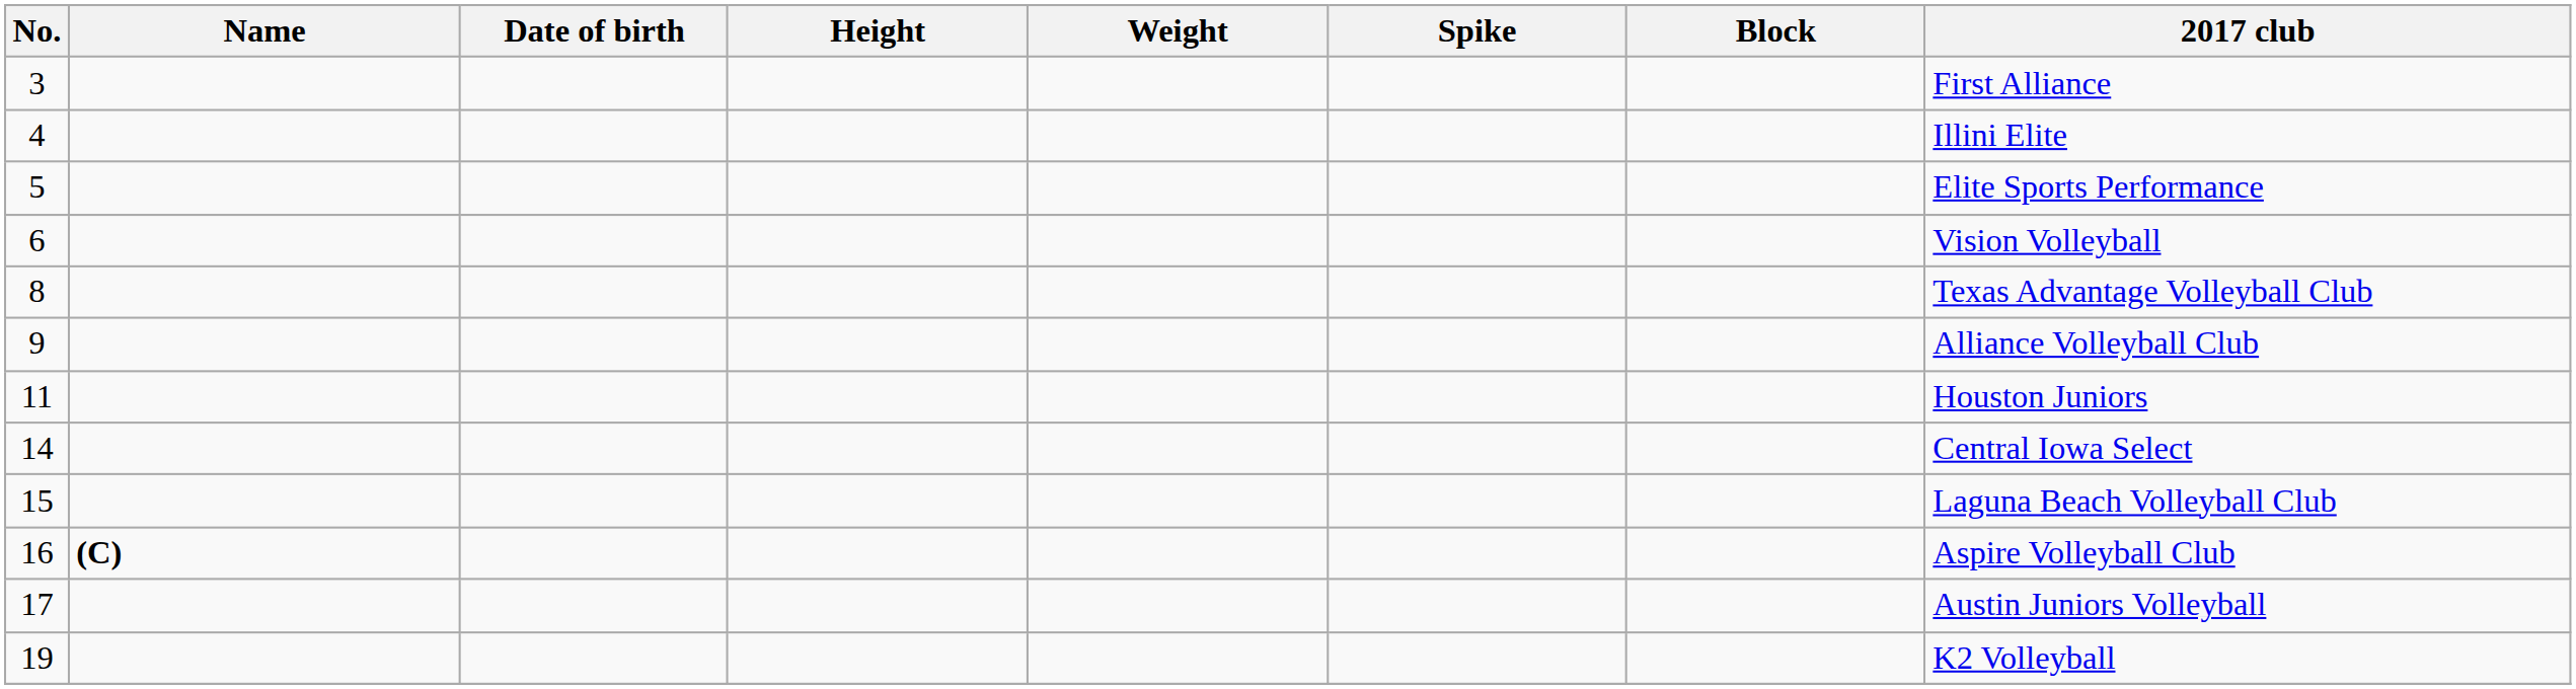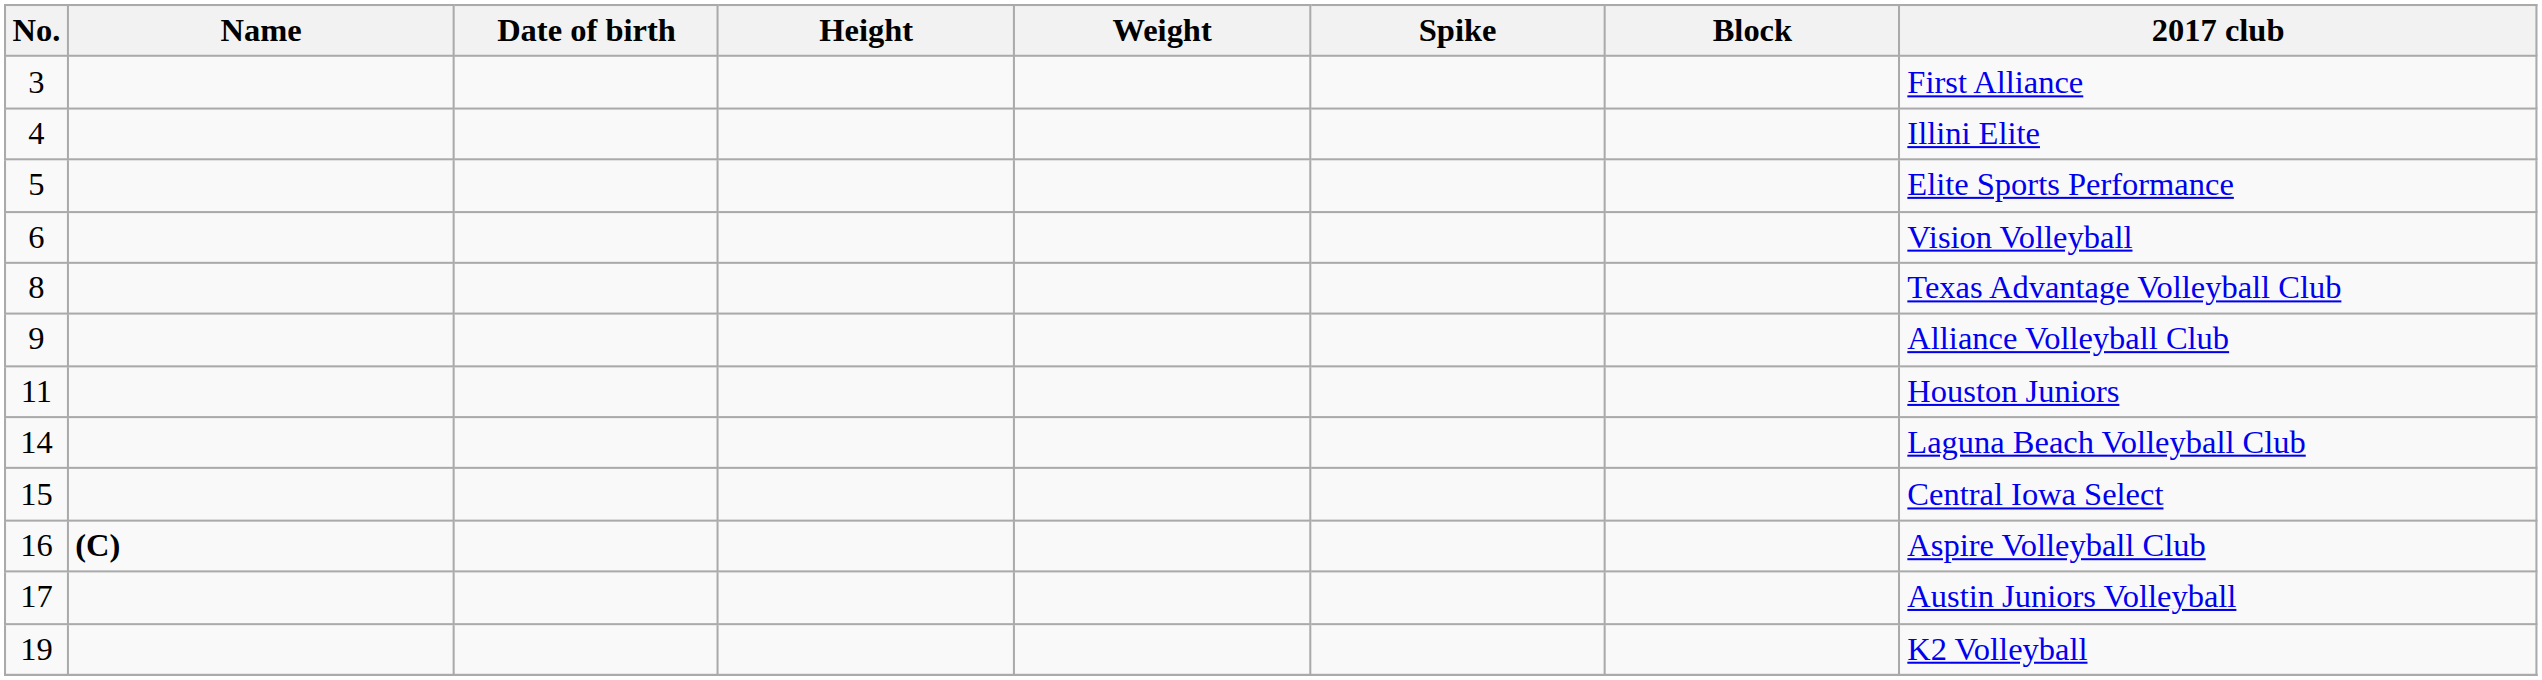14 | 2017 club: Central Iowa Select -> Laguna Beach Volleyball Club
15 | 2017 club: Laguna Beach Volleyball Club -> Central Iowa Select
